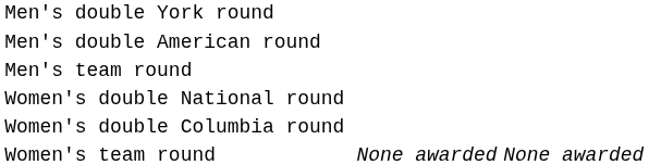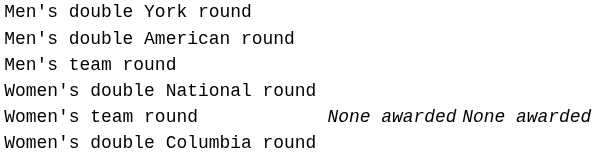rows swapped: Women's double Columbia round <-> Women's team round
